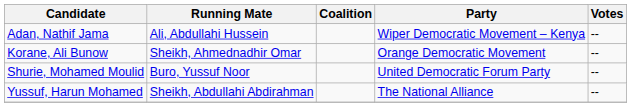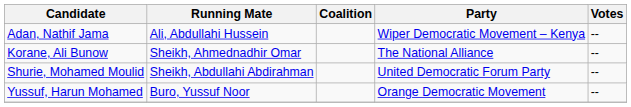Korane, Ali Bunow | Party: Orange Democratic Movement -> The National Alliance
Shurie, Mohamed Moulid | Running Mate: Buro, Yussuf Noor -> Sheikh, Abdullahi Abdirahman
Yussuf, Harun Mohamed | Running Mate: Sheikh, Abdullahi Abdirahman -> Buro, Yussuf Noor
Yussuf, Harun Mohamed | Party: The National Alliance -> Orange Democratic Movement
